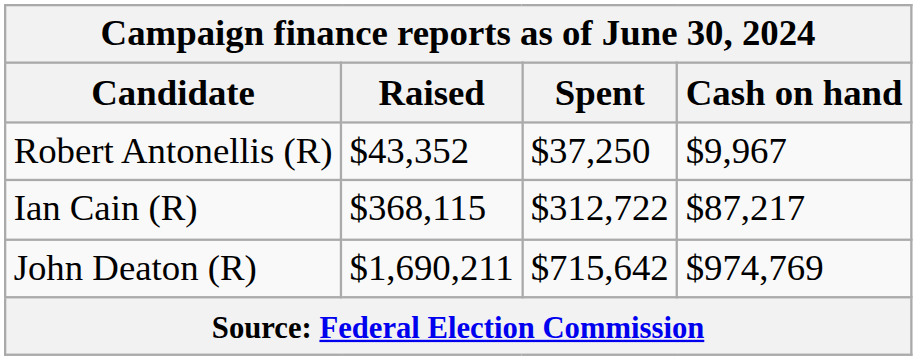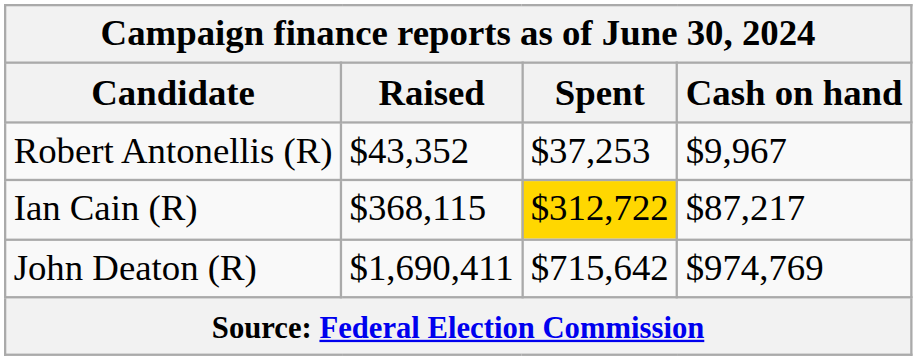Robert Antonellis (R) | Spent: $37,250 -> $37,253
Ian Cain (R) | Spent: no background -> gold background
John Deaton (R) | Raised: $1,690,211 -> $1,690,411
